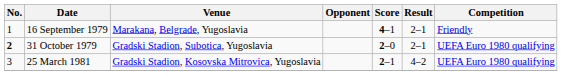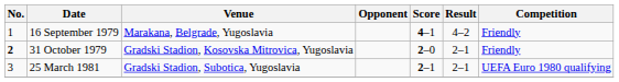16 September 1979 | Result: 2–1 -> 4–2
31 October 1979 | Venue: Gradski Stadion, Subotica, Yugoslavia -> Gradski Stadion, Kosovska Mitrovica, Yugoslavia
31 October 1979 | Competition: UEFA Euro 1980 qualifying -> Friendly
25 March 1981 | Venue: Gradski Stadion, Kosovska Mitrovica, Yugoslavia -> Gradski Stadion, Subotica, Yugoslavia
25 March 1981 | Result: 4–2 -> 2–1
